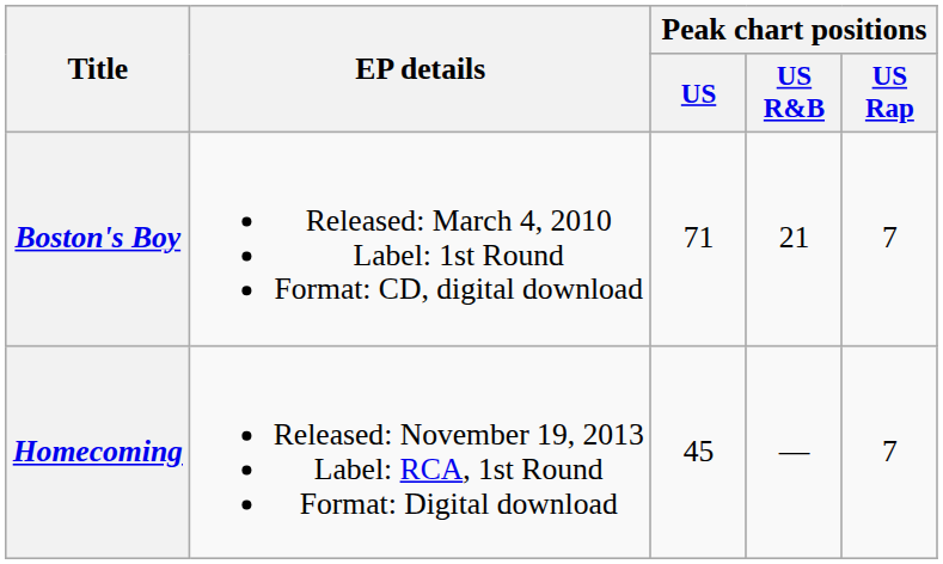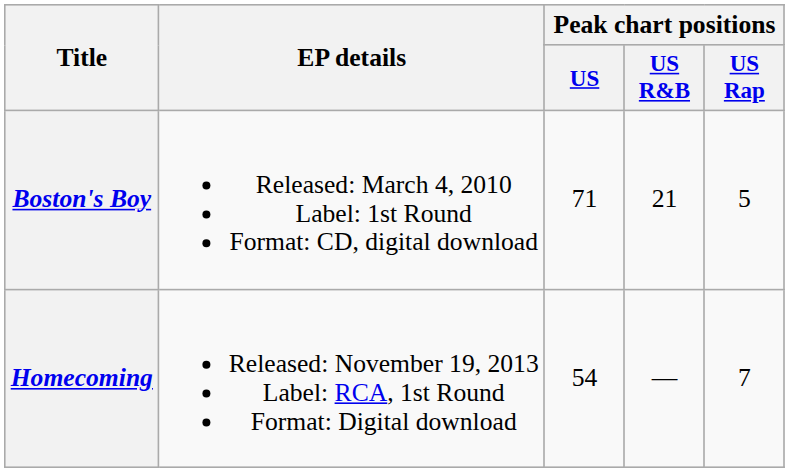Boston's Boy | Peak chart positions / US Rap: 7 -> 5
Homecoming | Peak chart positions / US: 45 -> 54
